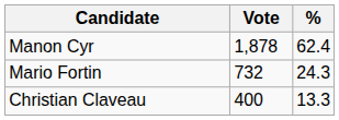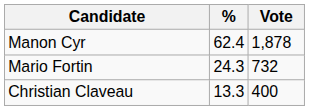columns swapped: Vote <-> %
